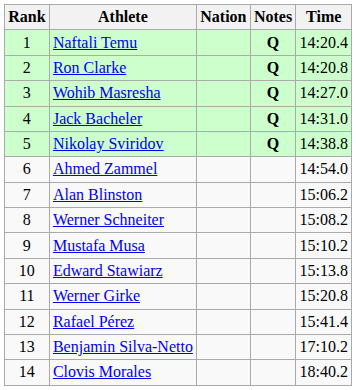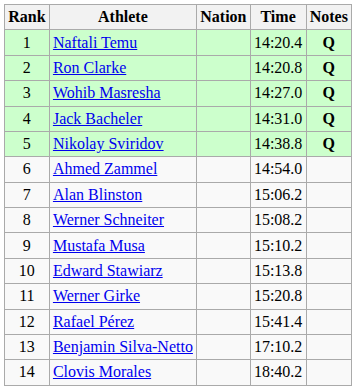columns swapped: Time <-> Notes
